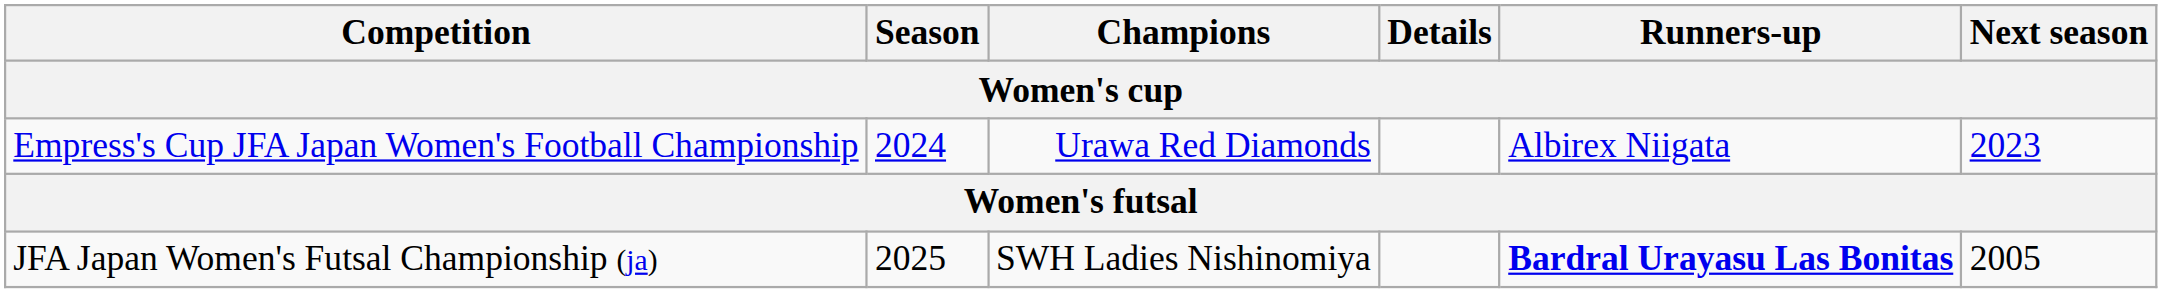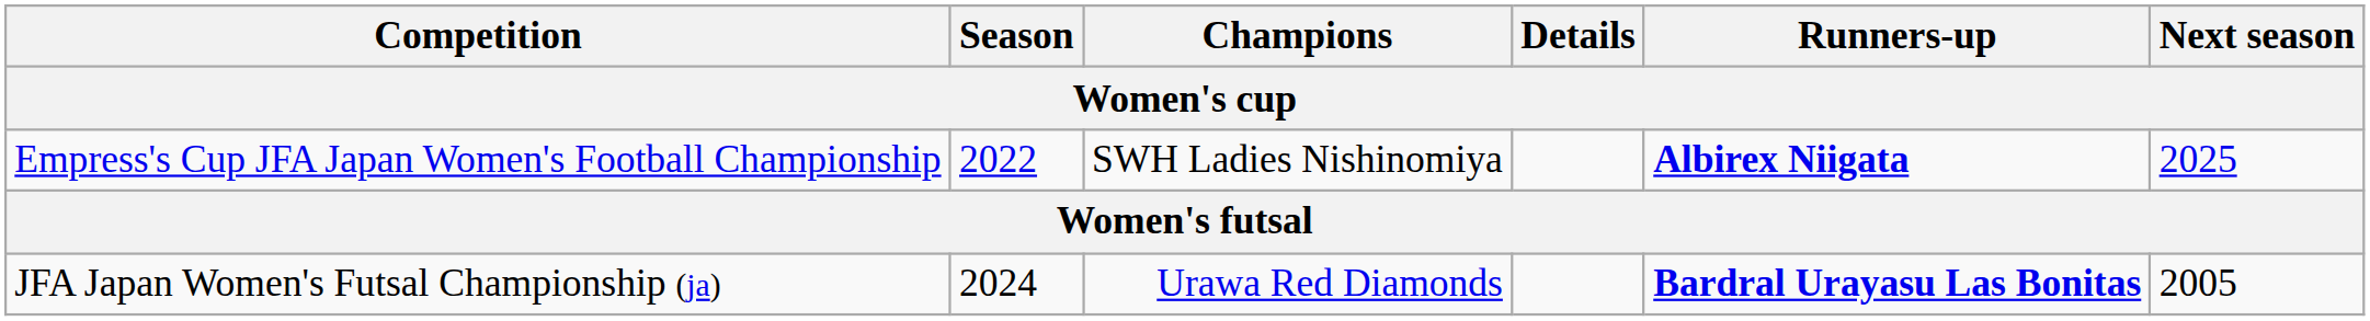Empress's Cup JFA Japan Women's Football Championship | Season: 2024 -> 2022
Empress's Cup JFA Japan Women's Football Championship | Champions: Urawa Red Diamonds -> SWH Ladies Nishinomiya
Empress's Cup JFA Japan Women's Football Championship | Runners-up: normal -> bold
Empress's Cup JFA Japan Women's Football Championship | Next season: 2023 -> 2025
JFA Japan Women's Futsal Championship (ja) | Season: 2025 -> 2024
JFA Japan Women's Futsal Championship (ja) | Champions: SWH Ladies Nishinomiya -> Urawa Red Diamonds
